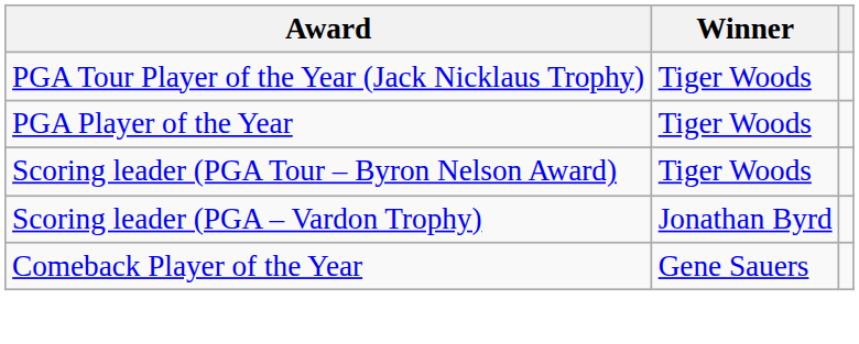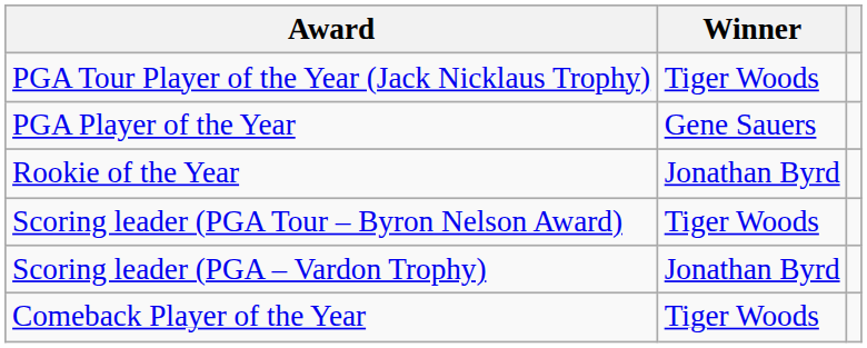PGA Player of the Year | Winner: Tiger Woods -> Gene Sauers
+ row: Rookie of the Year | Jonathan Byrd
Comeback Player of the Year | Winner: Gene Sauers -> Tiger Woods
